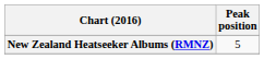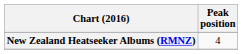New Zealand Heatseeker Albums (RMNZ) | Peak position: 5 -> 4
